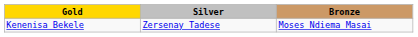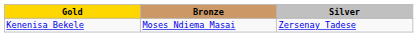columns swapped: Silver <-> Bronze
